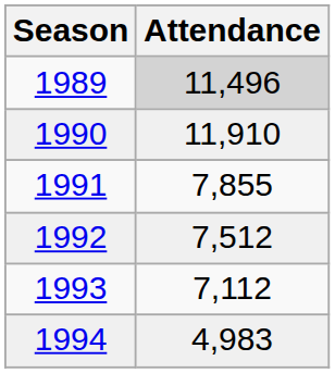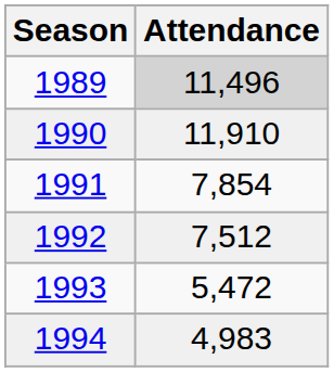1991 | Attendance: 7,855 -> 7,854
1993 | Attendance: 7,112 -> 5,472
